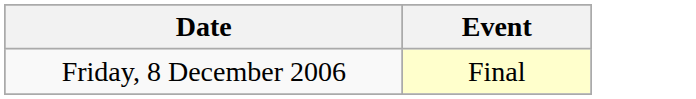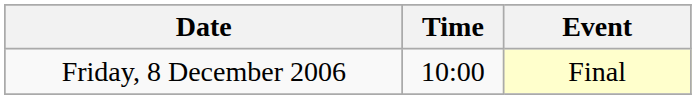+ column: Time | 10:00
